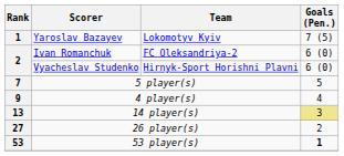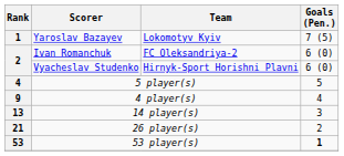5 player(s) | Rank: 7 -> 4
14 player(s) | Goals (Pen.): khaki background -> no background
26 player(s) | Rank: 27 -> 21
